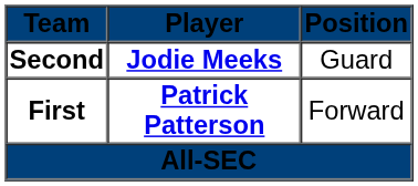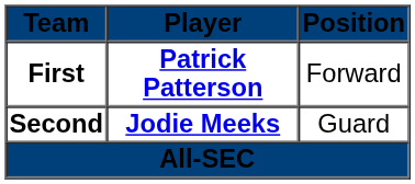rows swapped: First <-> Second
